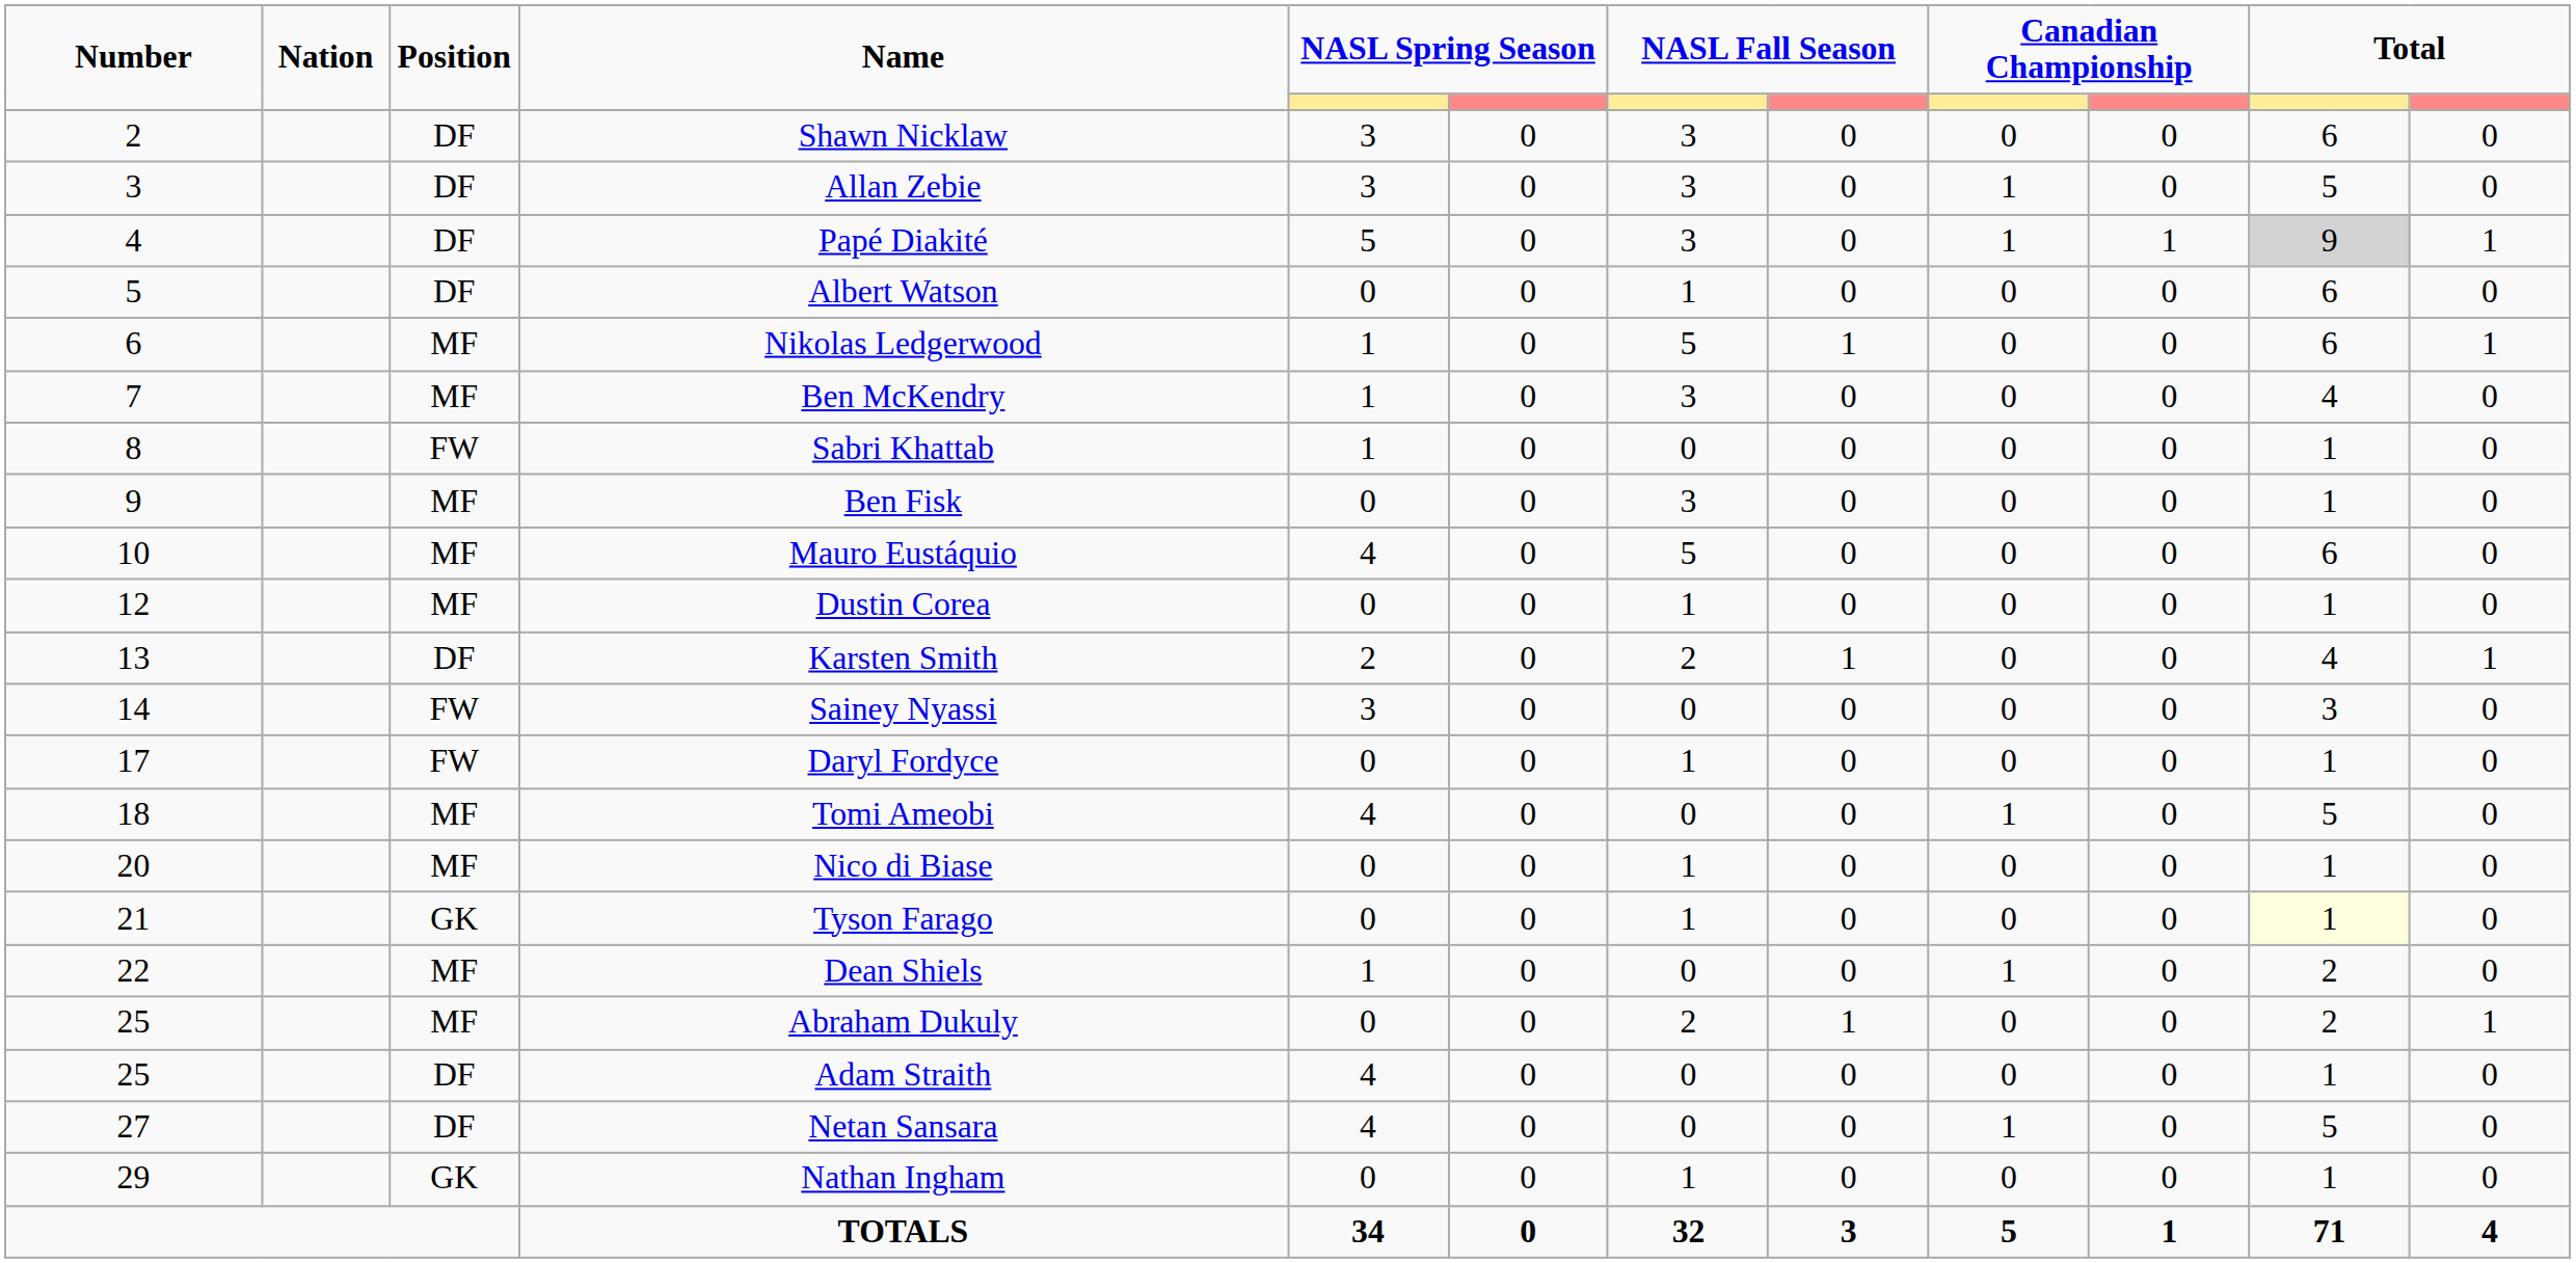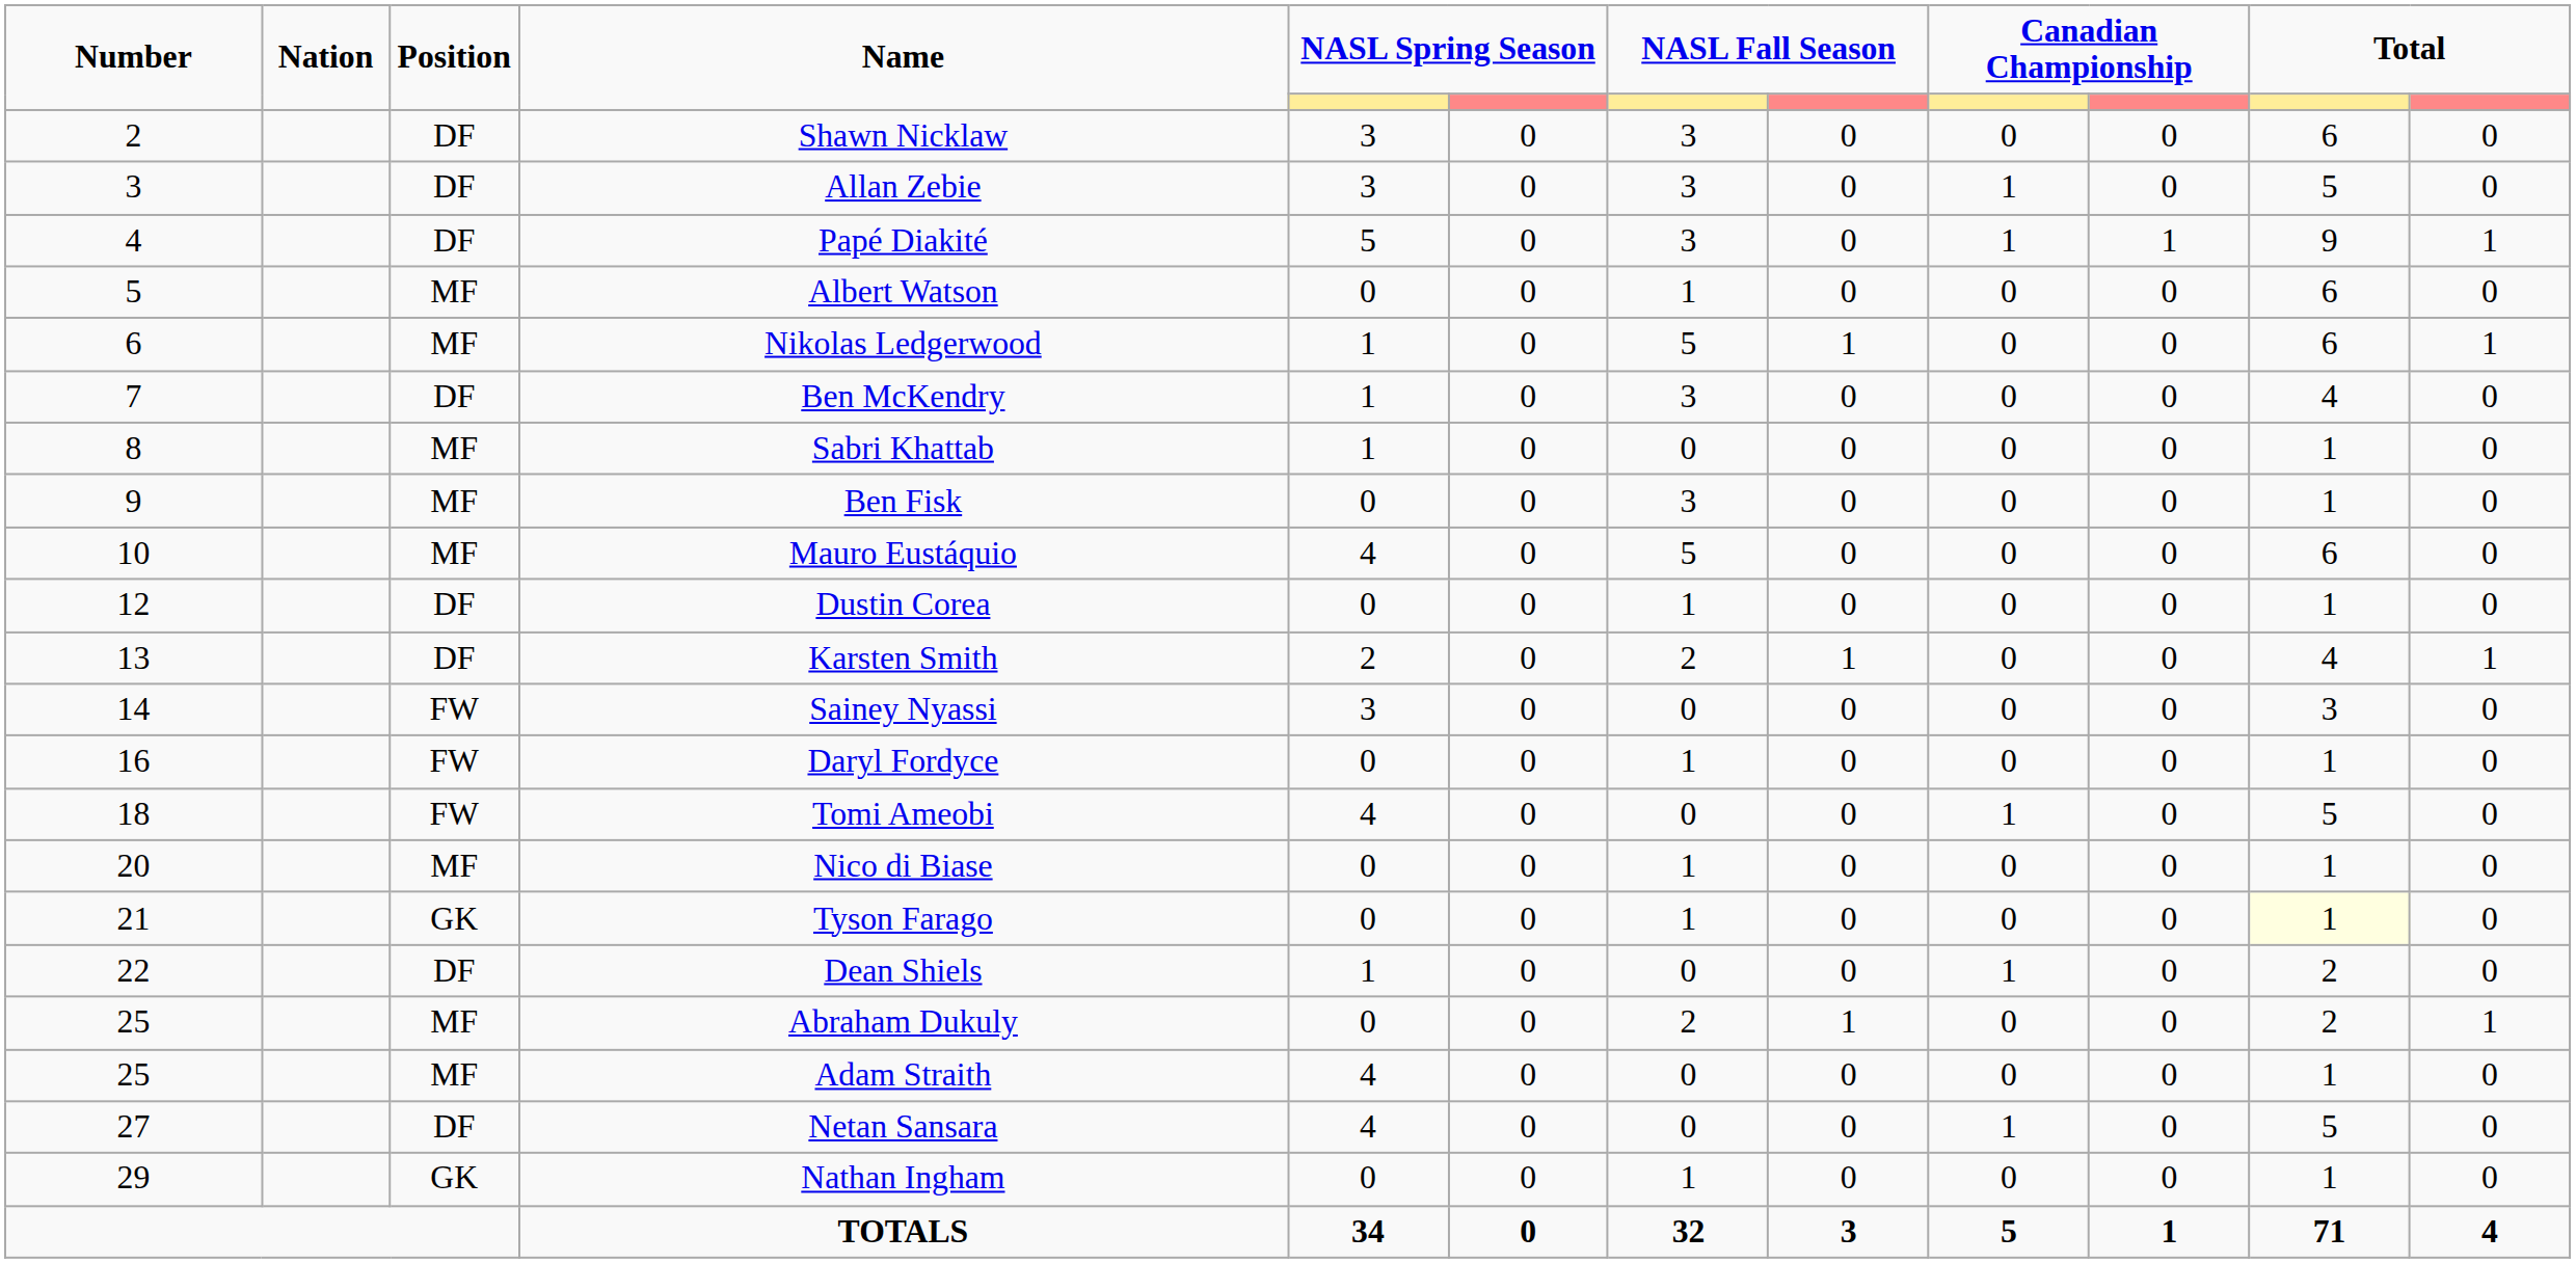Papé Diakité | column 11: lightgrey background -> no background
Albert Watson | Position: DF -> MF
Ben McKendry | Position: MF -> DF
Sabri Khattab | Position: FW -> MF
Dustin Corea | Position: MF -> DF
Daryl Fordyce | Number: 17 -> 16
Tomi Ameobi | Position: MF -> FW
Dean Shiels | Position: MF -> DF
Adam Straith | Position: DF -> MF
